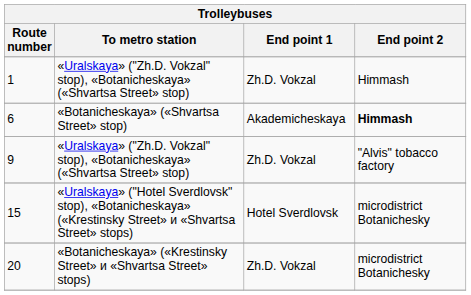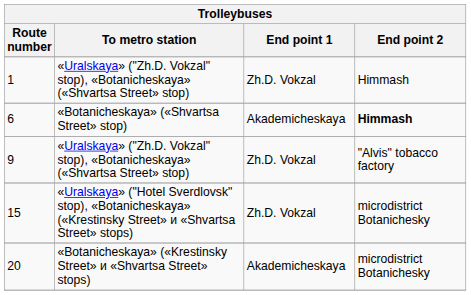15 | End point 1: Hotel Sverdlovsk -> Zh.D. Vokzal
20 | End point 1: Zh.D. Vokzal -> Akademicheskaya
